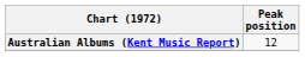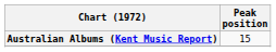Australian Albums (Kent Music Report) | Peak position: 12 -> 15
